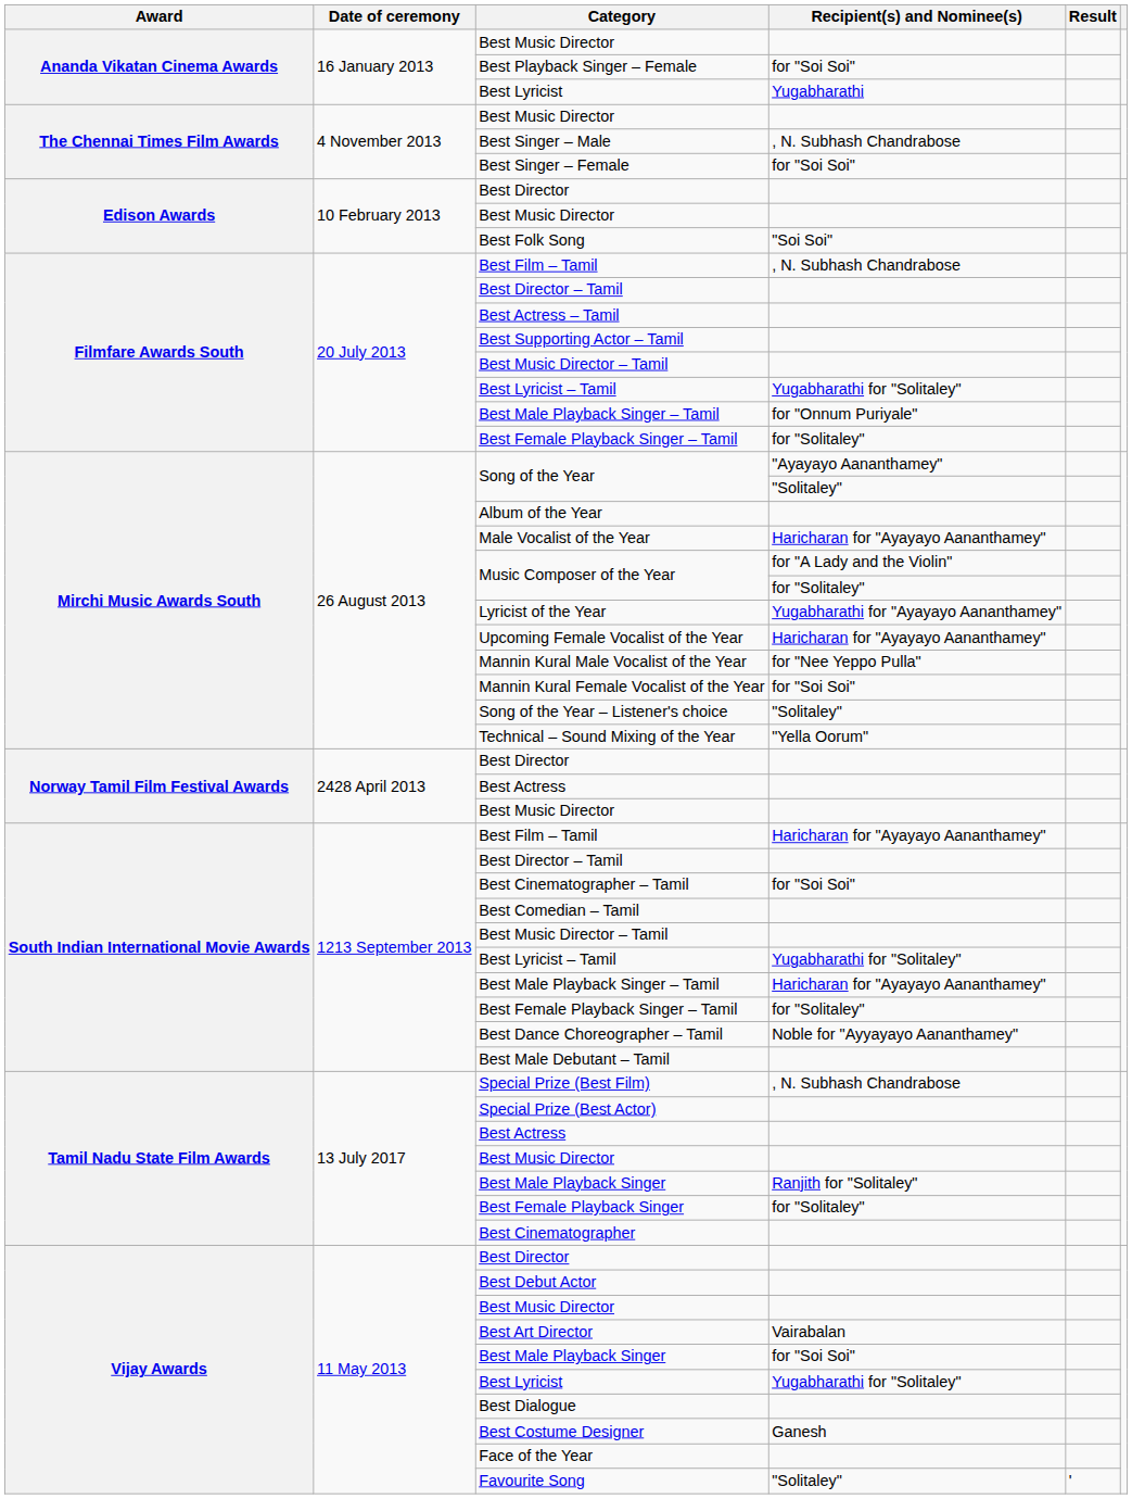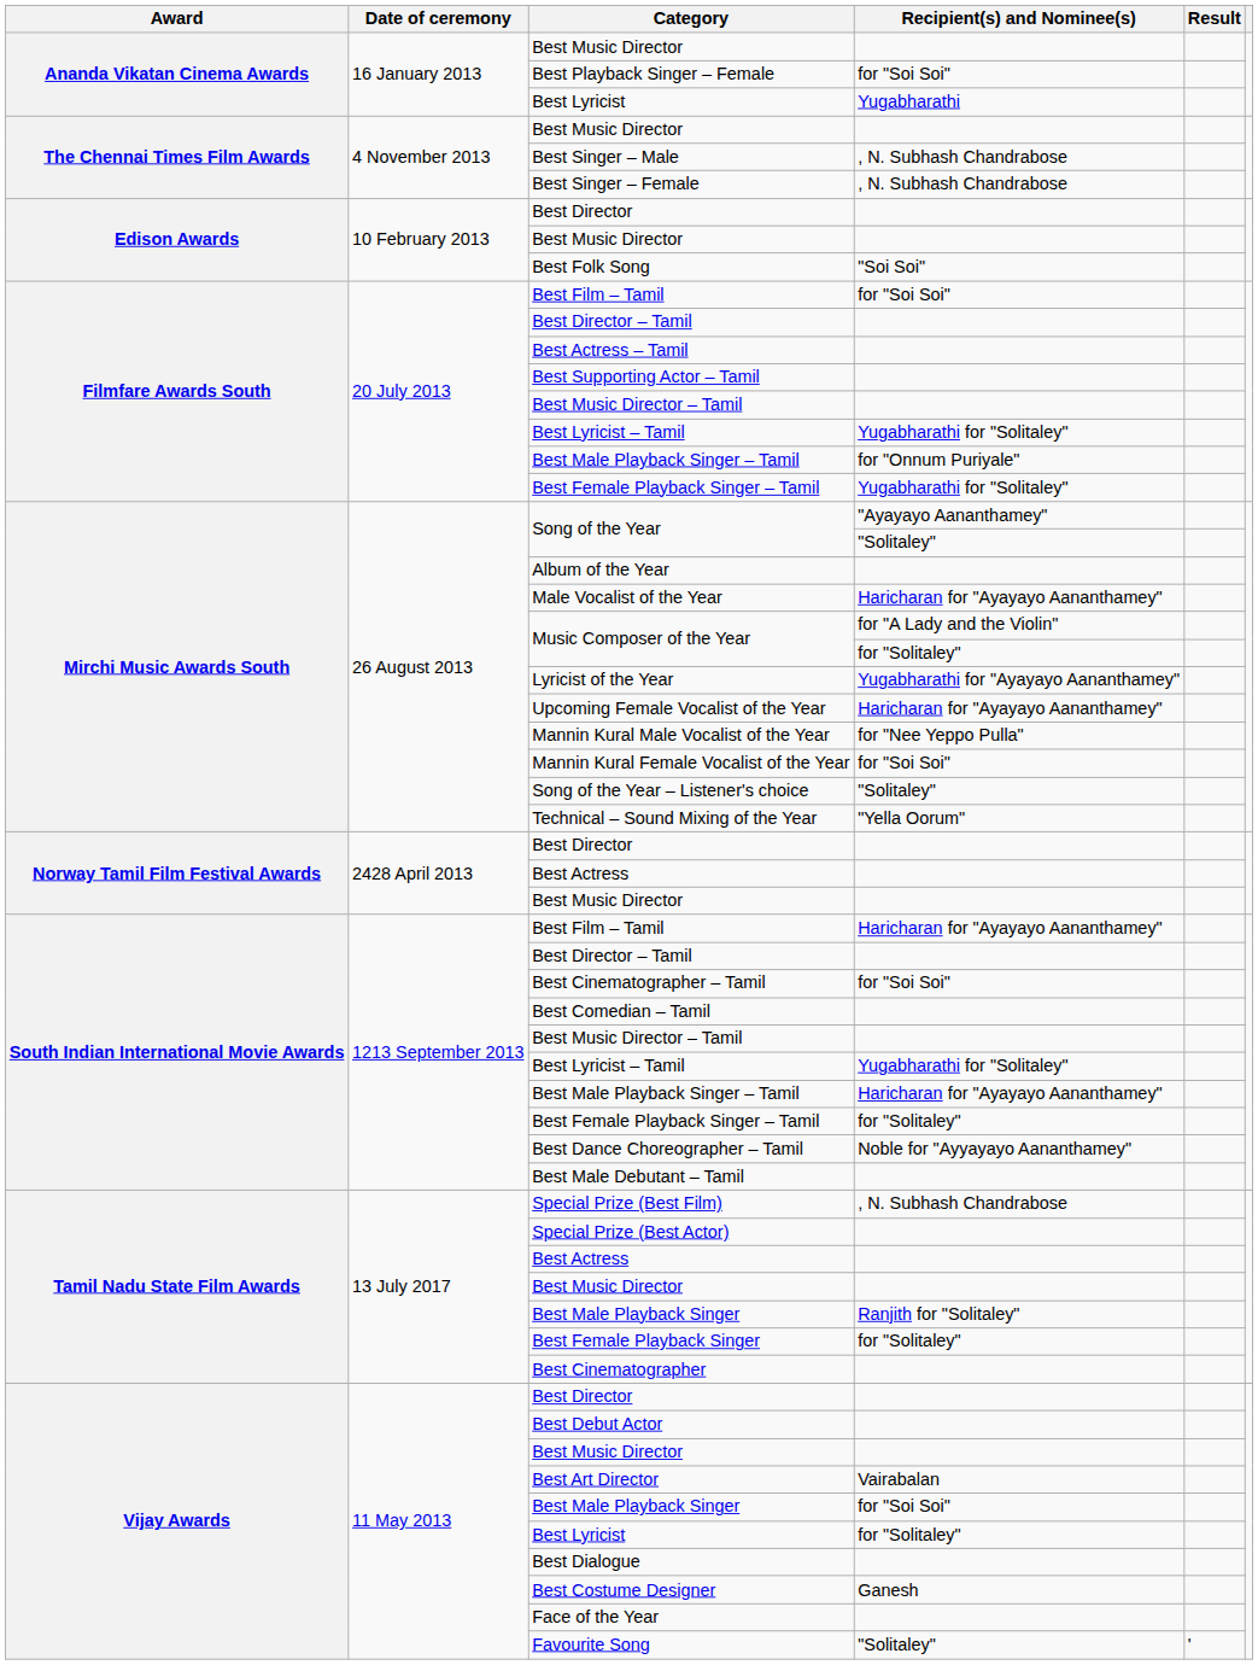Best Singer – Female | Recipient(s) and Nominee(s): for "Soi Soi" -> , N. Subhash Chandrabose
Filmfare Awards South / Best Film – Tamil | Recipient(s) and Nominee(s): , N. Subhash Chandrabose -> for "Soi Soi"
Filmfare Awards South / Best Female Playback Singer – Tamil | Recipient(s) and Nominee(s): for "Solitaley" -> Yugabharathi for "Solitaley"
Vijay Awards / Best Lyricist | Recipient(s) and Nominee(s): Yugabharathi for "Solitaley" -> for "Solitaley"
